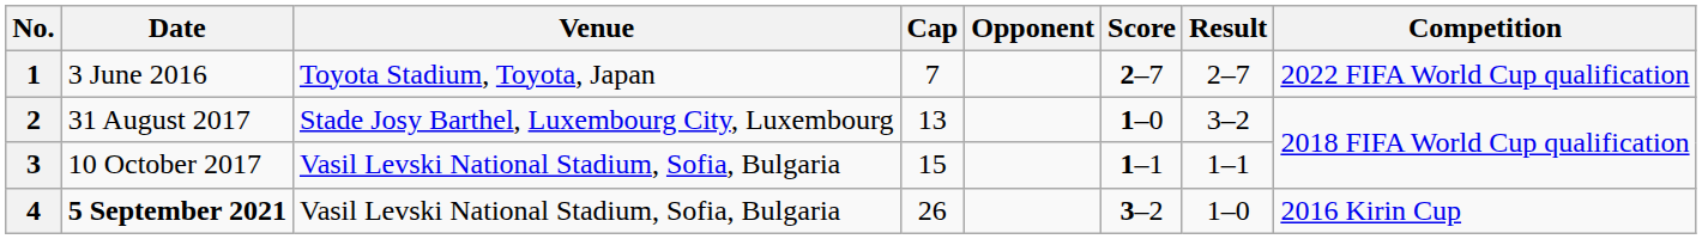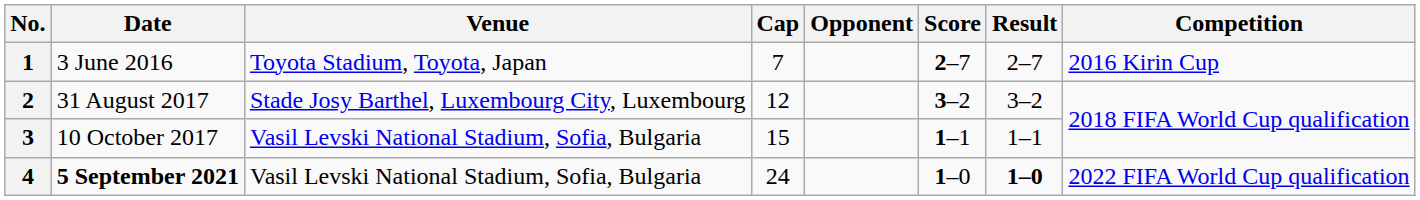1 | Competition: 2022 FIFA World Cup qualification -> 2016 Kirin Cup
2 | Cap: 13 -> 12
2 | Score: 1–0 -> 3–2
4 | Cap: 26 -> 24
4 | Score: 3–2 -> 1–0
4 | Result: normal -> bold
4 | Competition: 2016 Kirin Cup -> 2022 FIFA World Cup qualification
